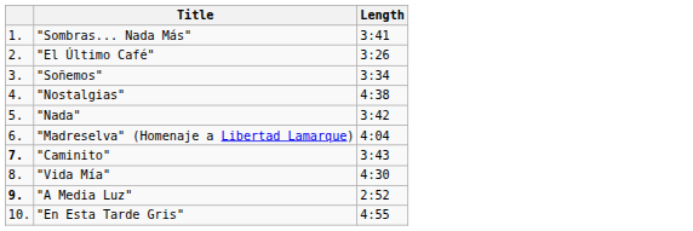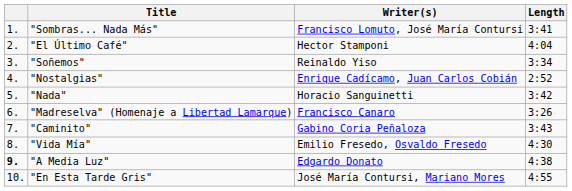+ column: Writer(s) | Francisco Lomuto, José María Contursi | Hector Stamponi | Reinaldo Yiso | Enrique Cadícamo, Juan Carlos Cobián | Horacio Sanguinetti | Francisco Canaro | Gabino Coria Peñaloza | Emilio Fresedo, Osvaldo Fresedo | Edgardo Donato | José María Contursi, Mariano Mores
"El Último Café" | Length: 3:26 -> 4:04
"Nostalgias" | Length: 4:38 -> 2:52
"Madreselva" (Homenaje a Libertad Lamarque) | Length: 4:04 -> 3:26
"Caminito" | column 1: bold -> normal
"A Media Luz" | Length: 2:52 -> 4:38
